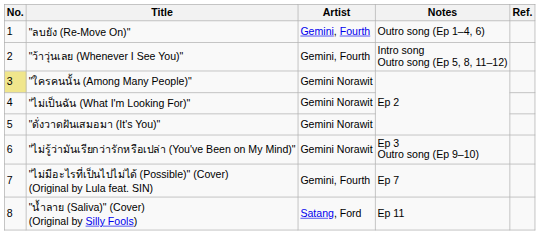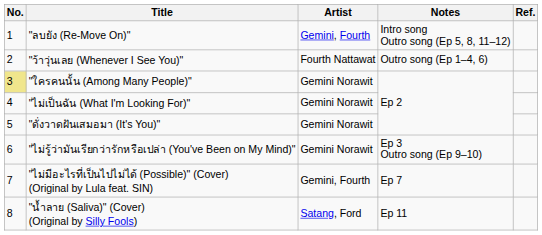"ลบยัง (Re-Move On)" | Notes: Outro song (Ep 1–4, 6) -> Intro song Outro song (Ep 5, 8, 11–12)
"ว้าวุ่นเลย (Whenever I See You)" | Artist: Gemini, Fourth -> Fourth Nattawat
"ว้าวุ่นเลย (Whenever I See You)" | Notes: Intro song Outro song (Ep 5, 8, 11–12) -> Outro song (Ep 1–4, 6)
